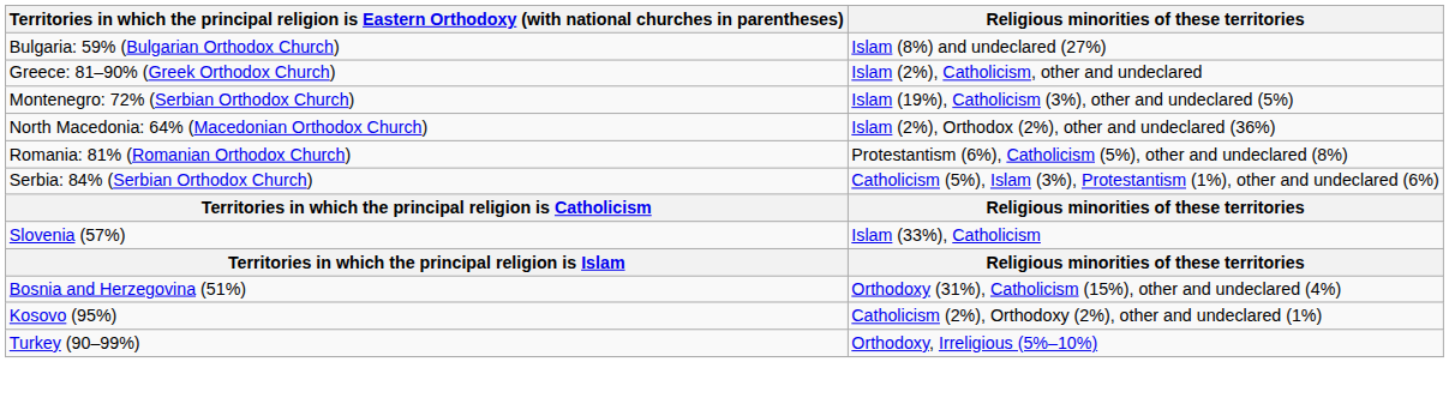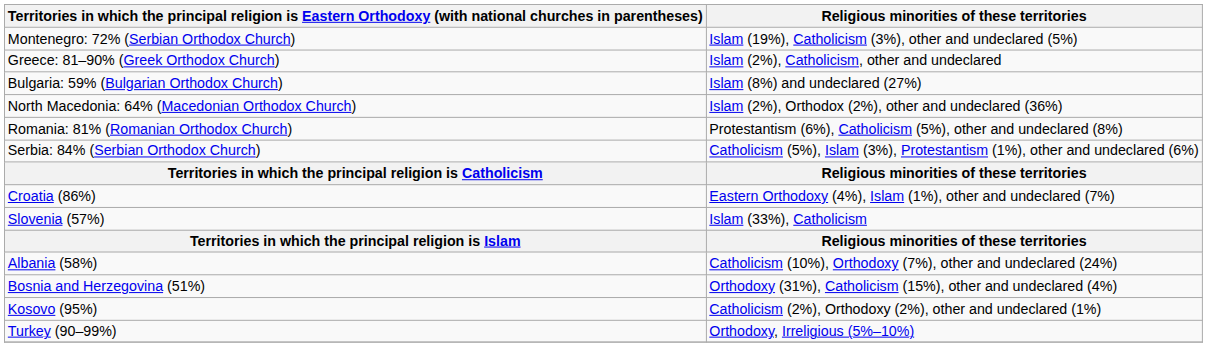rows swapped: Bulgaria: 59% (Bulgarian Orthodox Church) <-> Montenegro: 72% (Serbian Orthodox Church)
+ row: Croatia (86%) | Eastern Orthodoxy (4%), Islam (1%), other and undeclared (7%)
+ row: Albania (58%) | Catholicism (10%), Orthodoxy (7%), other and undeclared (24%)
